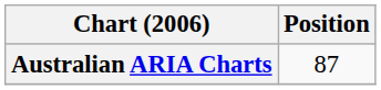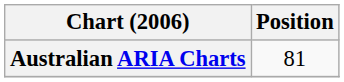Australian ARIA Charts | Position: 87 -> 81
